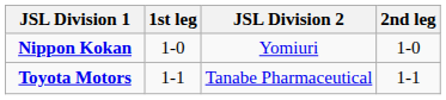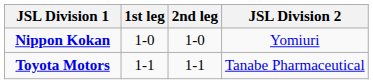columns swapped: 2nd leg <-> JSL Division 2
